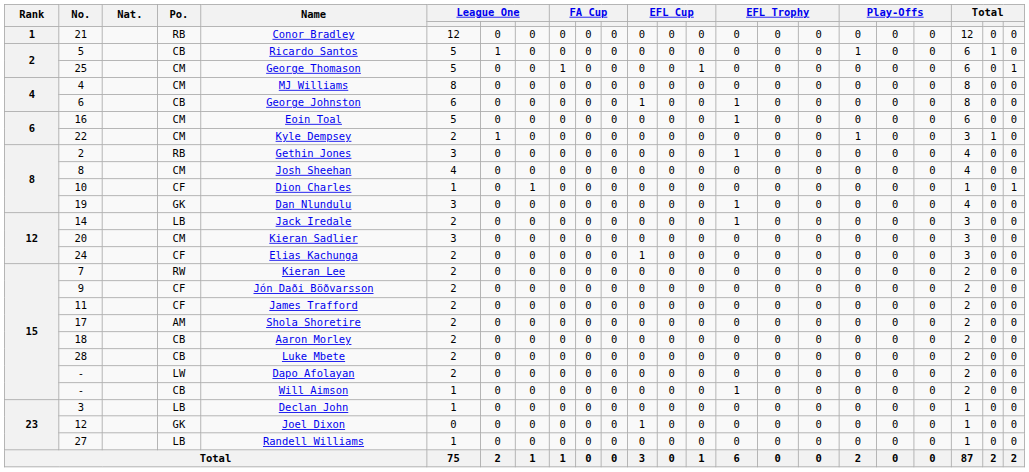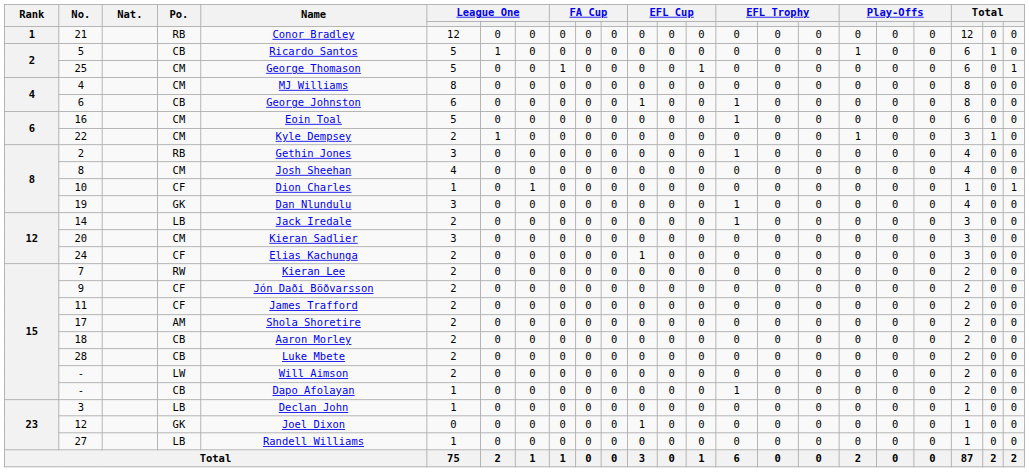- / LW | Name: Dapo Afolayan -> Will Aimson
- / CB | Name: Will Aimson -> Dapo Afolayan
